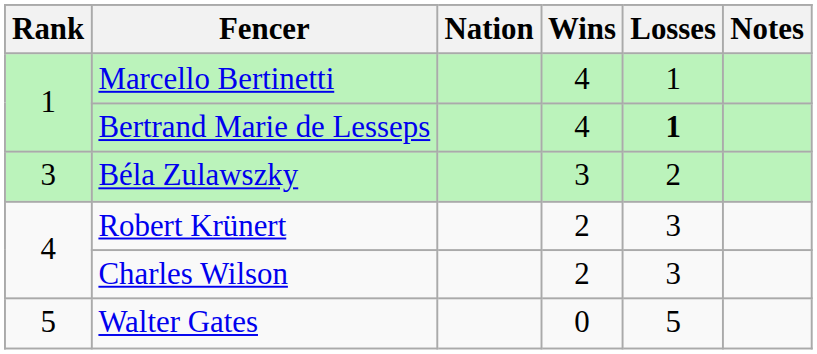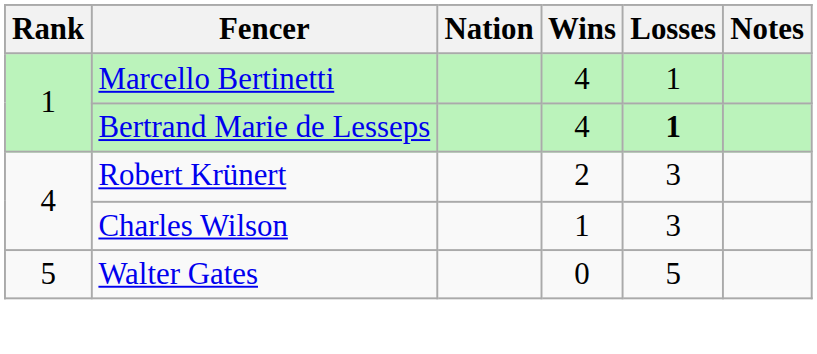- row: 3 | Béla Zulawszky | 3 | 2
Charles Wilson | Wins: 2 -> 1
